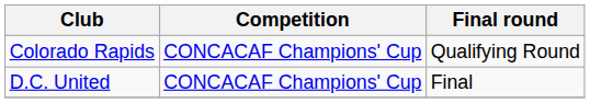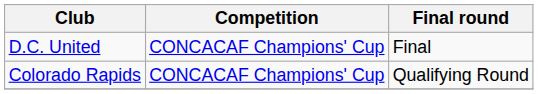rows swapped: D.C. United <-> Colorado Rapids
